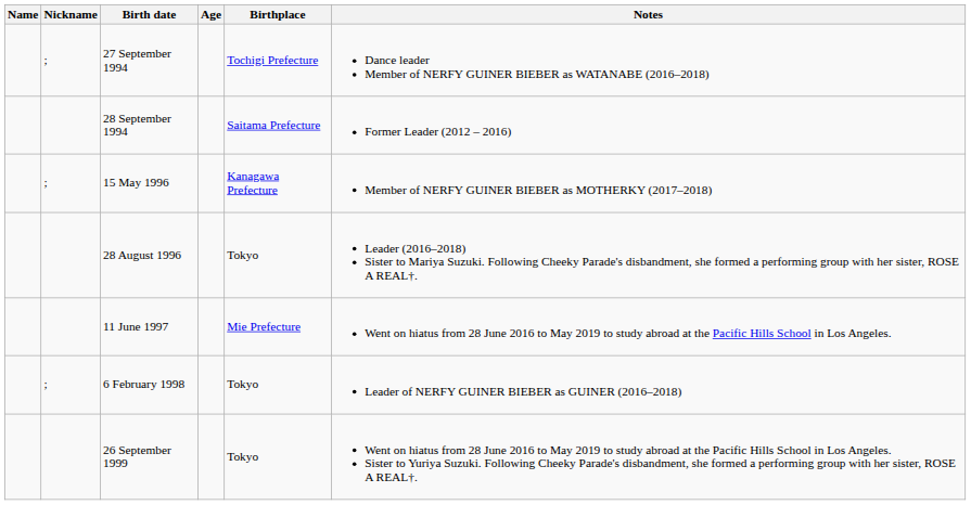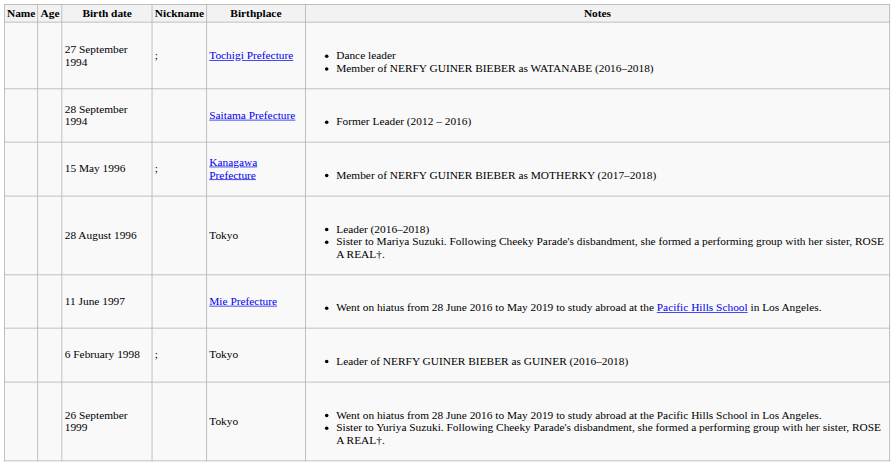columns swapped: Nickname <-> Age
